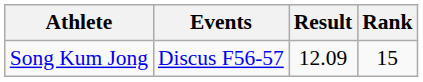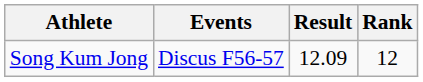Song Kum Jong | Rank: 15 -> 12
